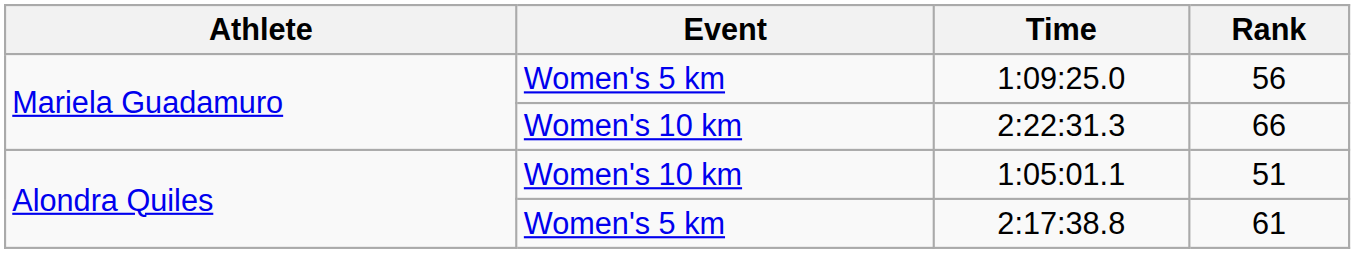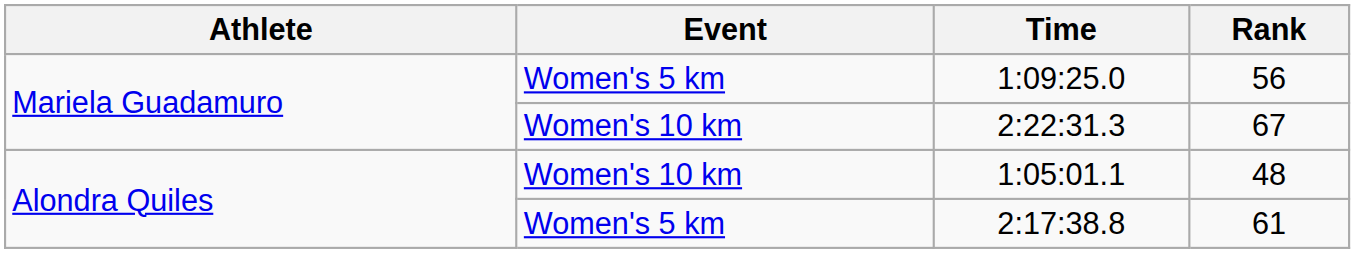2:22:31.3 | Rank: 66 -> 67
1:05:01.1 | Rank: 51 -> 48
